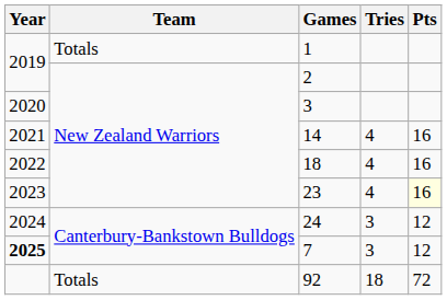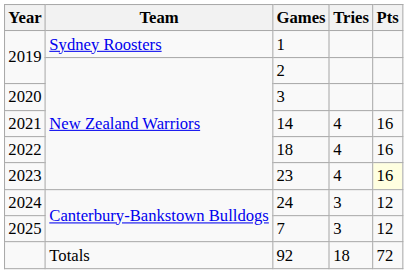1 | Team: Totals -> Sydney Roosters
7 | Year: bold -> normal
